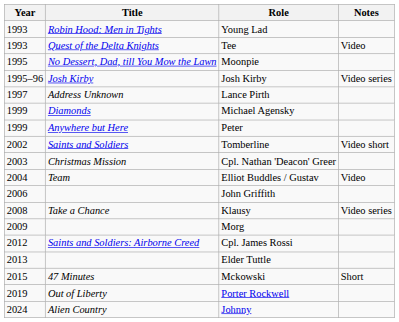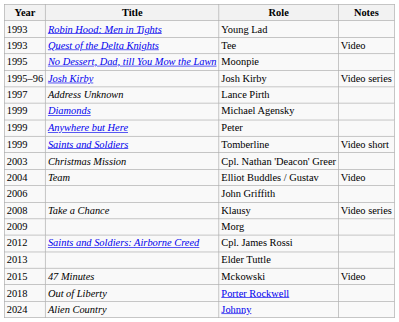Tomberline | Year: 2002 -> 1999
Mckowski | Notes: Short -> Video
Porter Rockwell | Year: 2019 -> 2018
